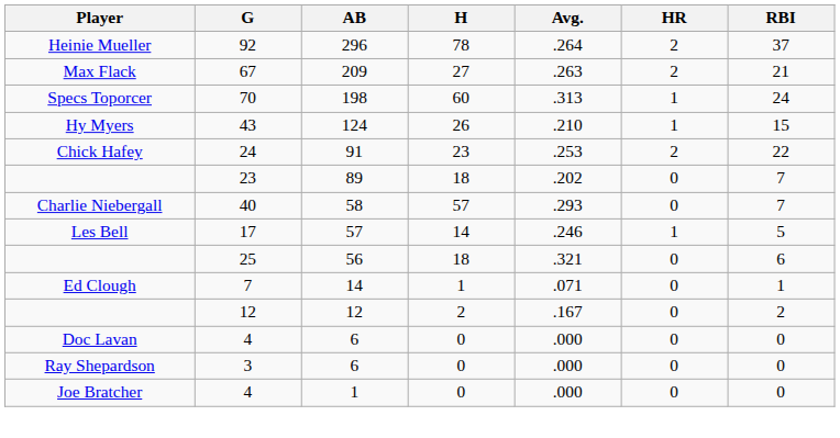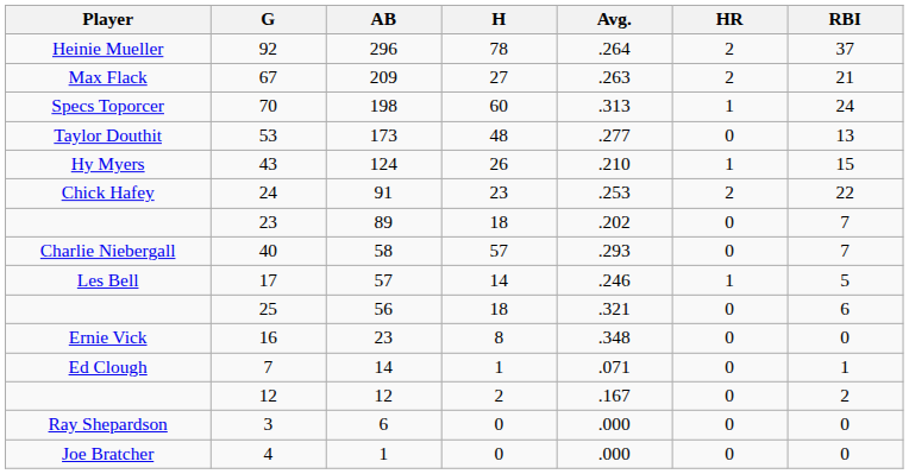+ row: Taylor Douthit | 53 | 173 | 48 | .277 | 0 | 13
+ row: Ernie Vick | 16 | 23 | 8 | .348 | 0 | 0
- row: Doc Lavan | 4 | 6 | 0 | .000 | 0 | 0
